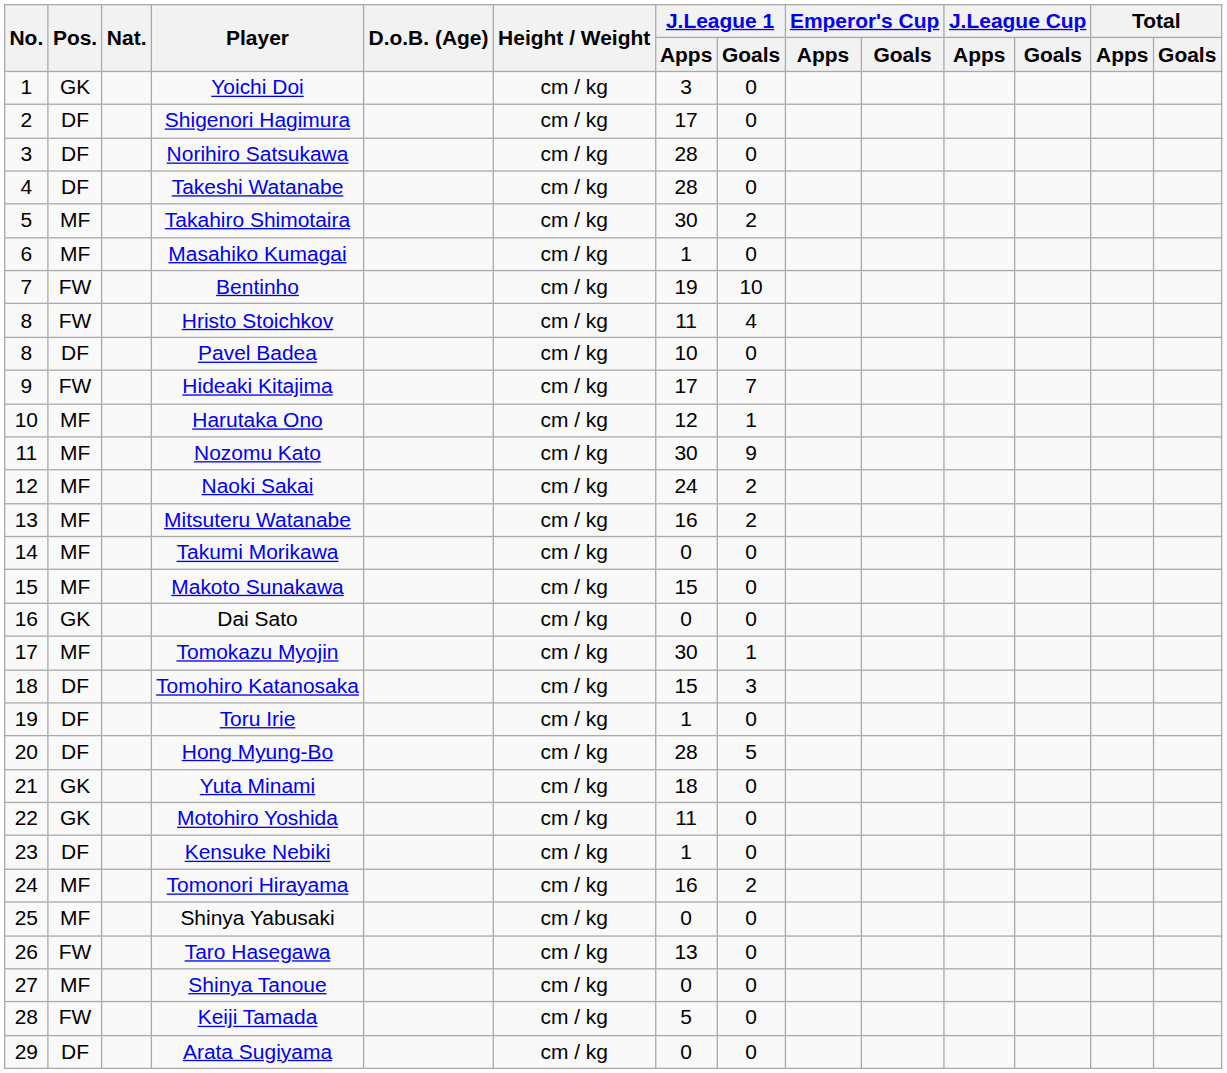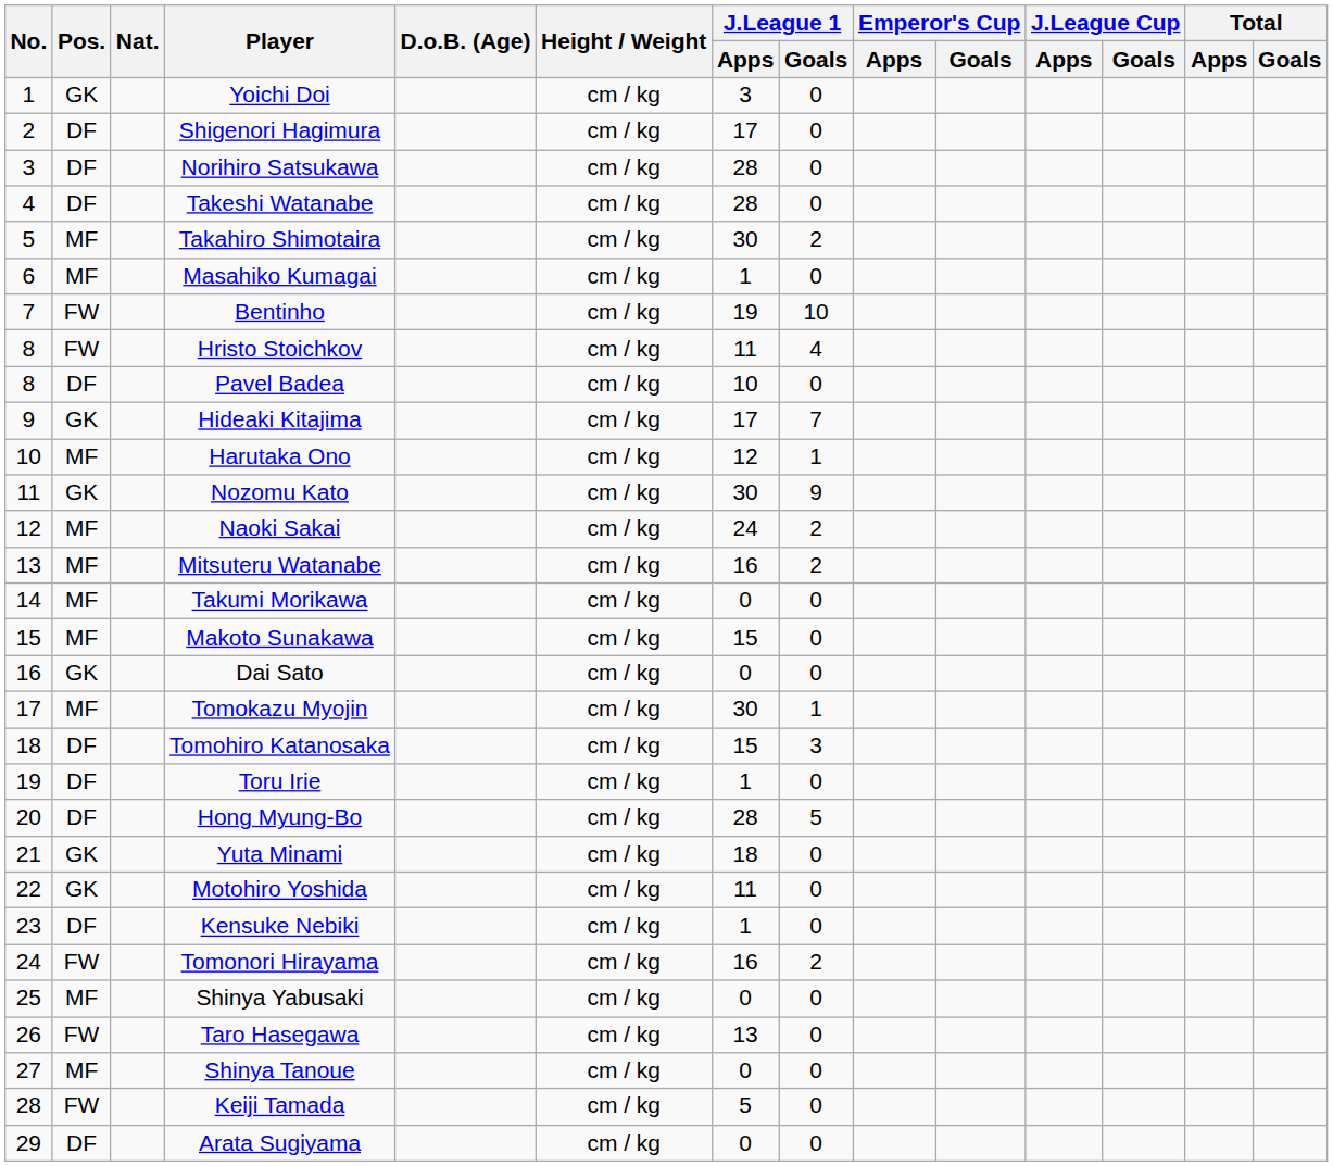Hideaki Kitajima | Pos.: FW -> GK
Nozomu Kato | Pos.: MF -> GK
Tomonori Hirayama | Pos.: MF -> FW
